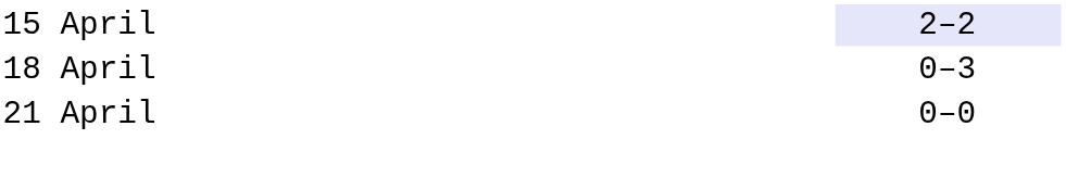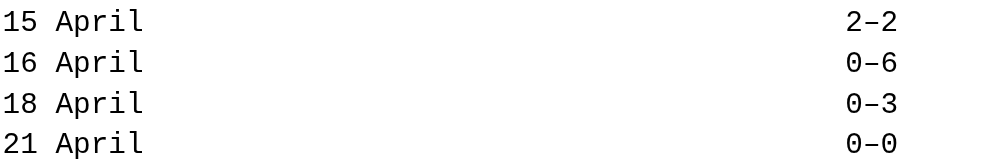15 April | column 3: lavender background -> no background
+ row: 16 April | 0–6
